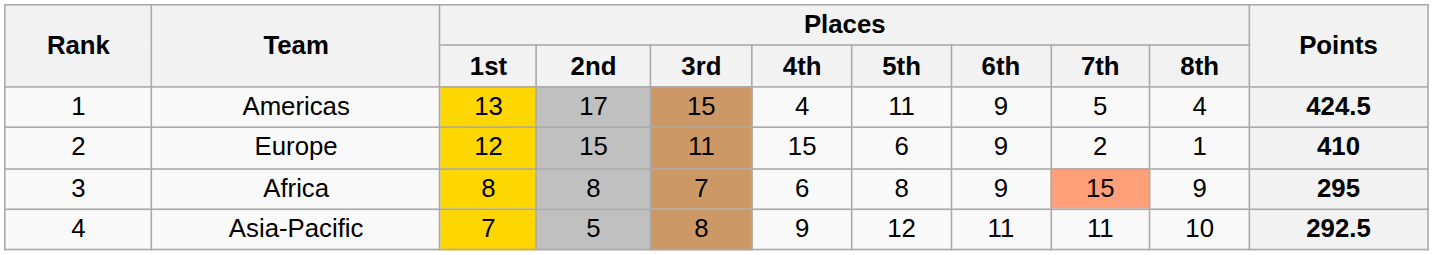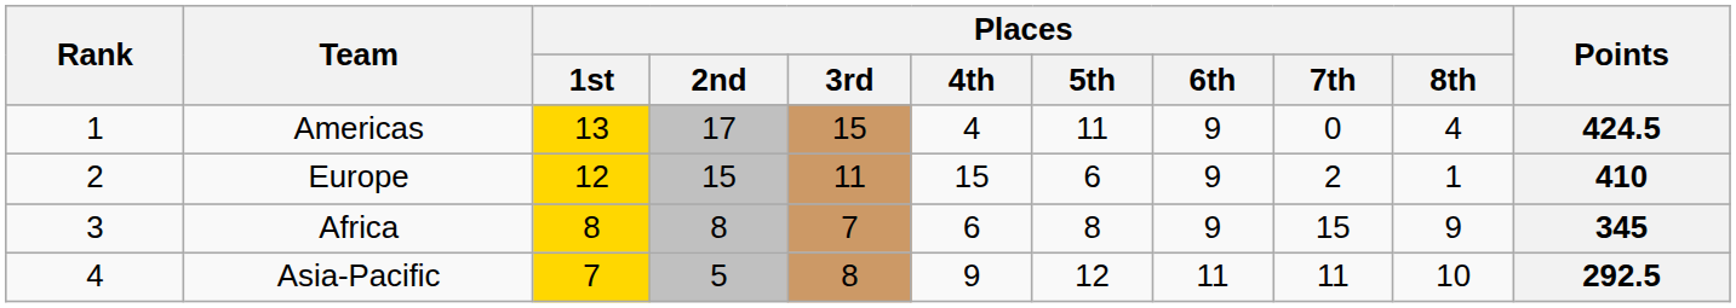Americas | Places / 7th: 5 -> 0
Africa | Places / 7th: lightsalmon background -> no background
Africa | Points: 295 -> 345
